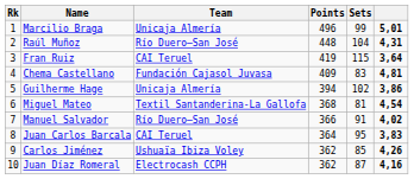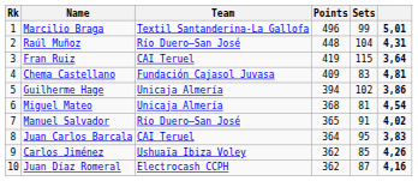Marcilio Braga | Team: Unicaja Almería -> Textil Santanderina-La Gallofa
Miguel Mateo | Team: Textil Santanderina-La Gallofa -> Unicaja Almería
Manuel Salvador | Points: 366 -> 365
